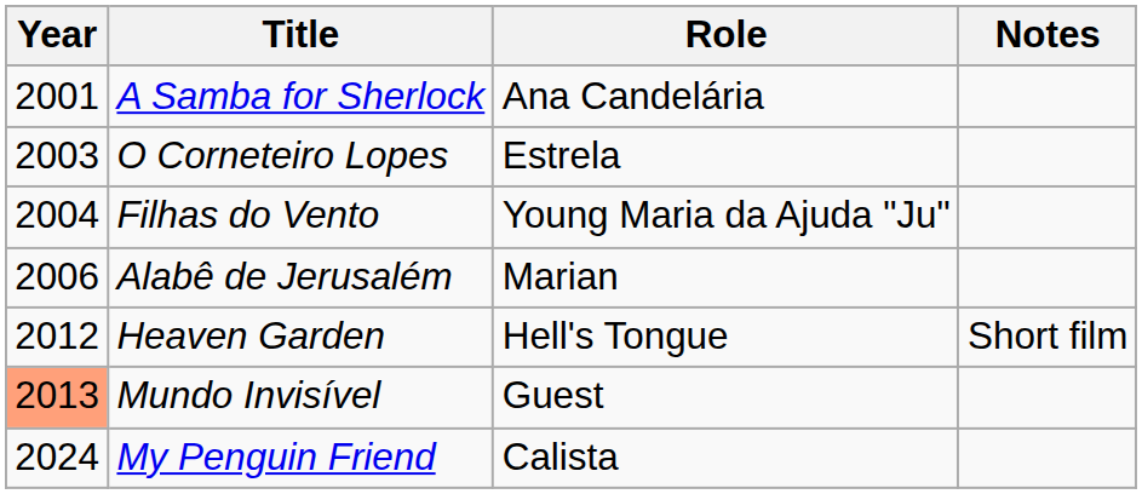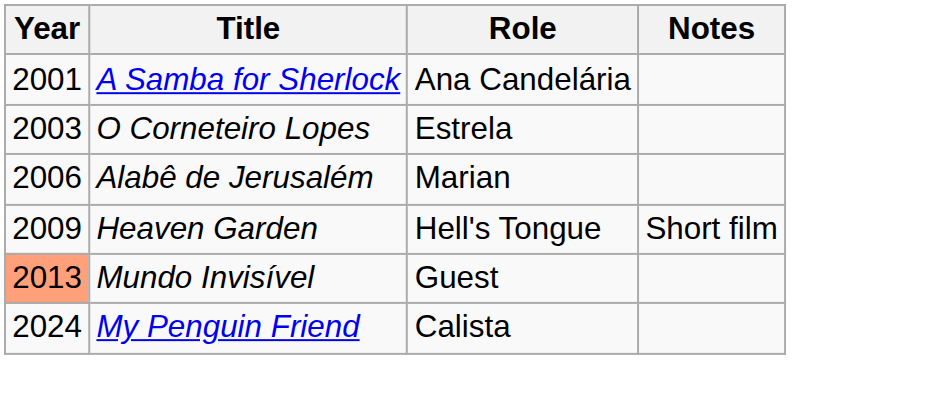- row: 2004 | Filhas do Vento | Young Maria da Ajuda "Ju"
Heaven Garden | Year: 2012 -> 2009
